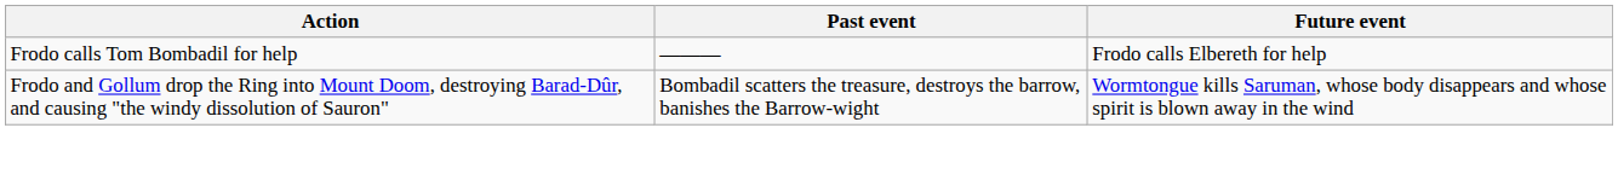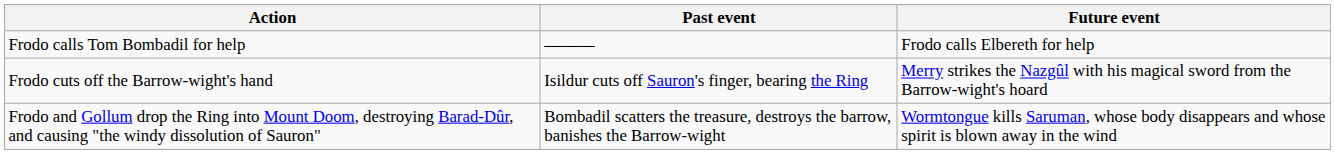+ row: Frodo cuts off the Barrow-wight's hand | Isildur cuts off Sauron's finger, bearing the Ring | Merry strikes the Nazgûl with his magical sword from the Barrow-wight's hoard
